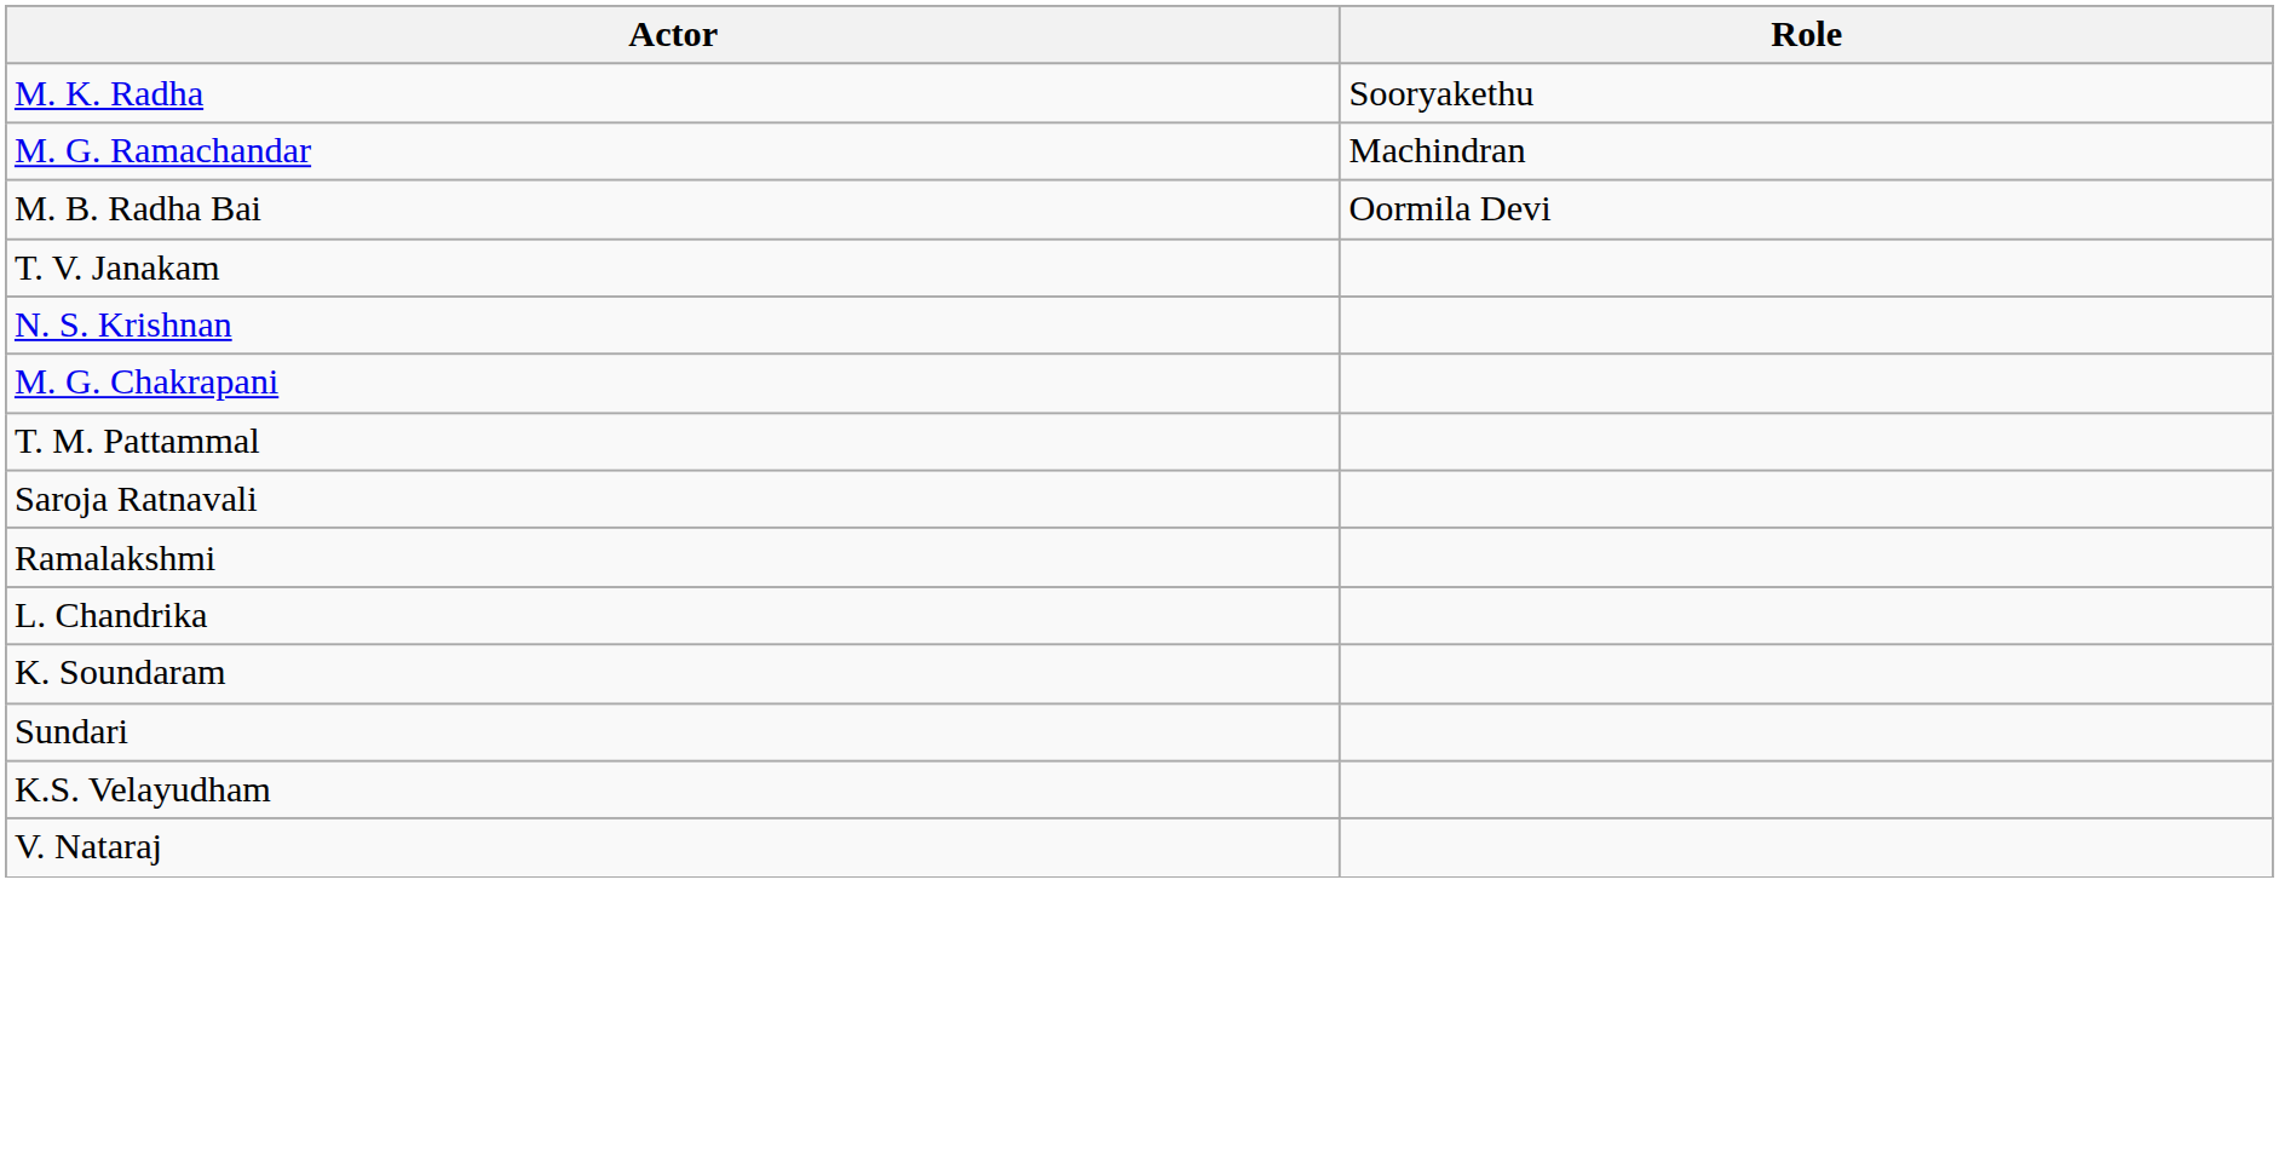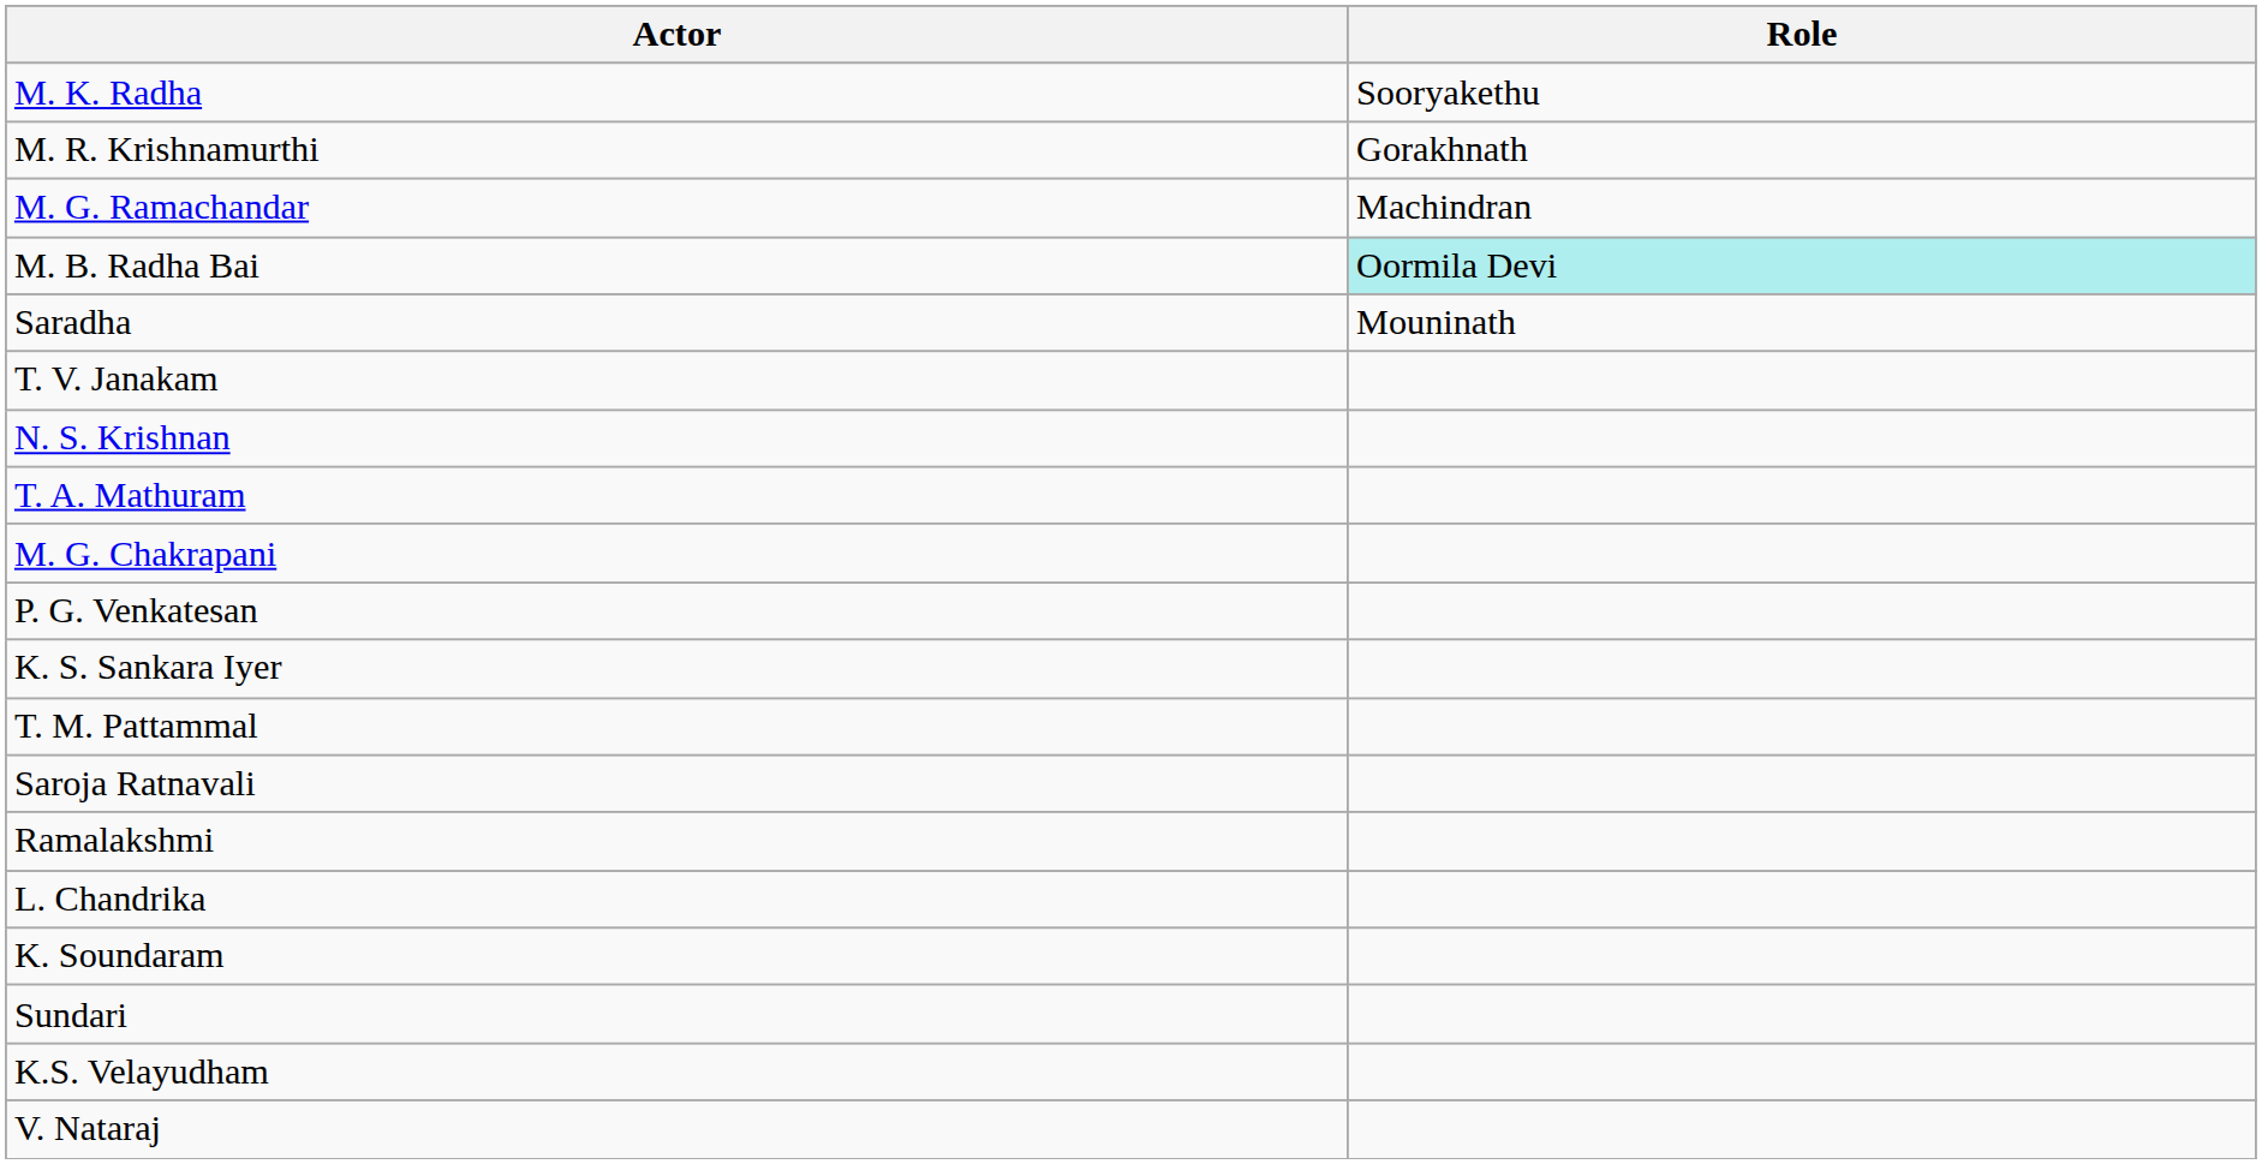+ row: M. R. Krishnamurthi | Gorakhnath
M. B. Radha Bai | Role: no background -> paleturquoise background
+ row: Saradha | Mouninath
+ row: T. A. Mathuram
+ row: P. G. Venkatesan
+ row: K. S. Sankara Iyer
